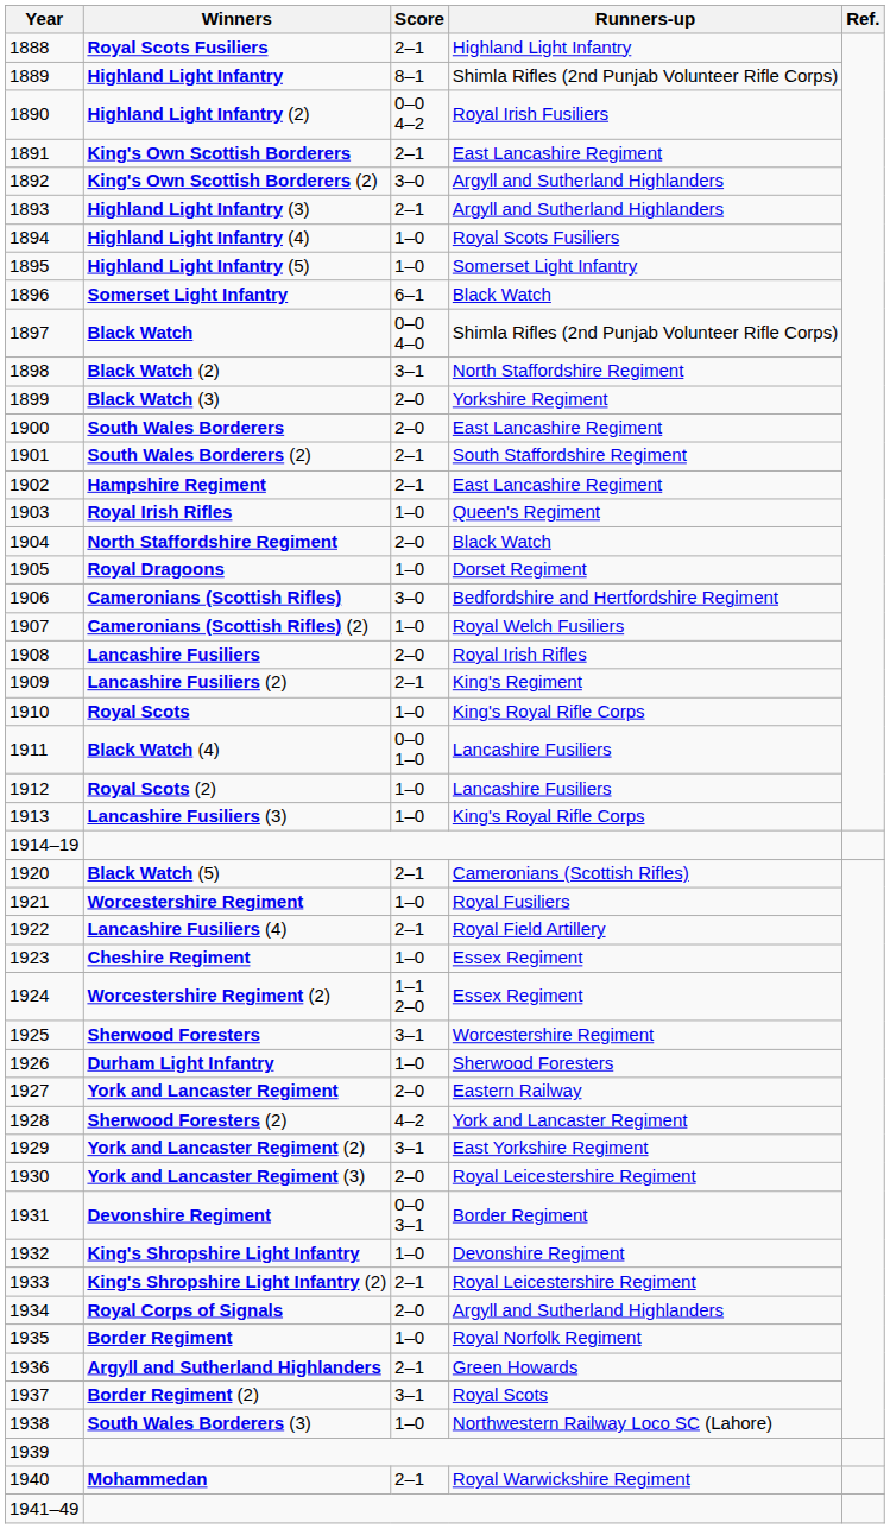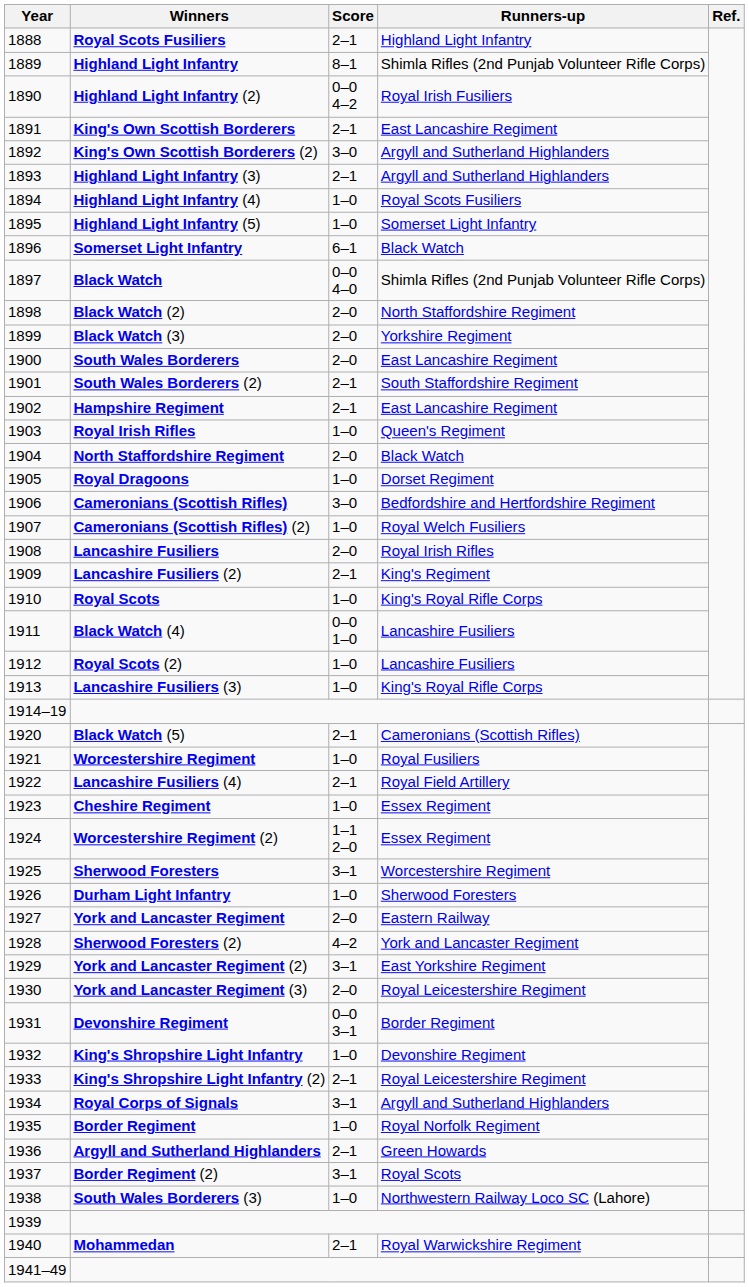Black Watch (2) | Score: 3–1 -> 2–0
Royal Corps of Signals | Score: 2–0 -> 3–1
